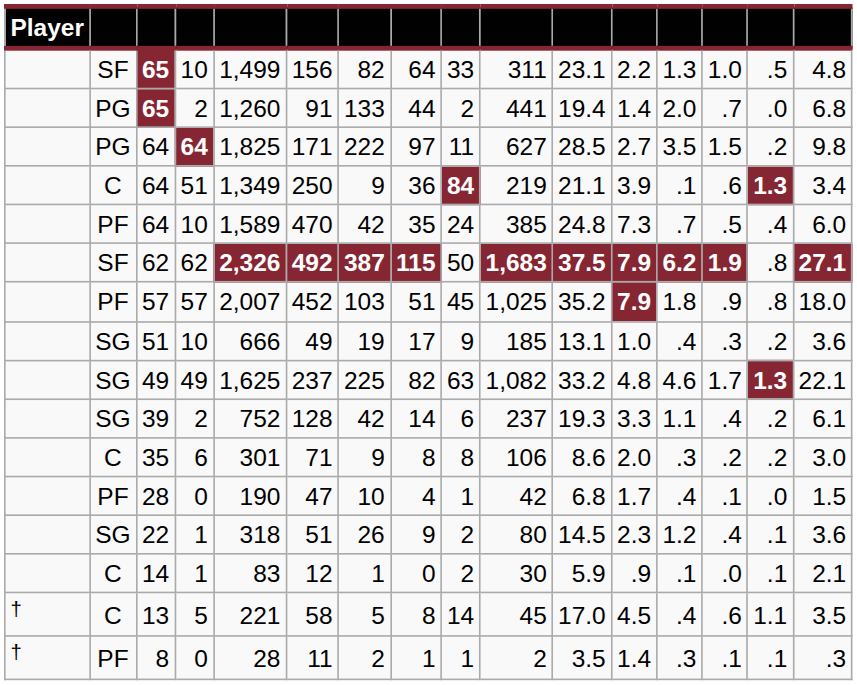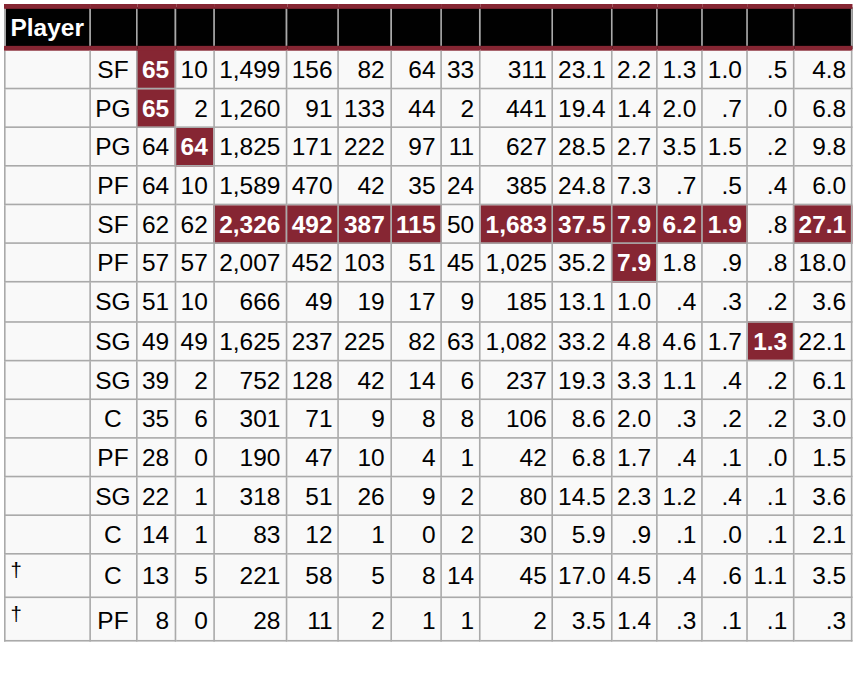- row: C | 64 | 51 | 1,349 | 250 | 9 | 36 | 84 | 219 | 21.1 | 3.9 | .1 | .6 | 1.3 | 3.4
